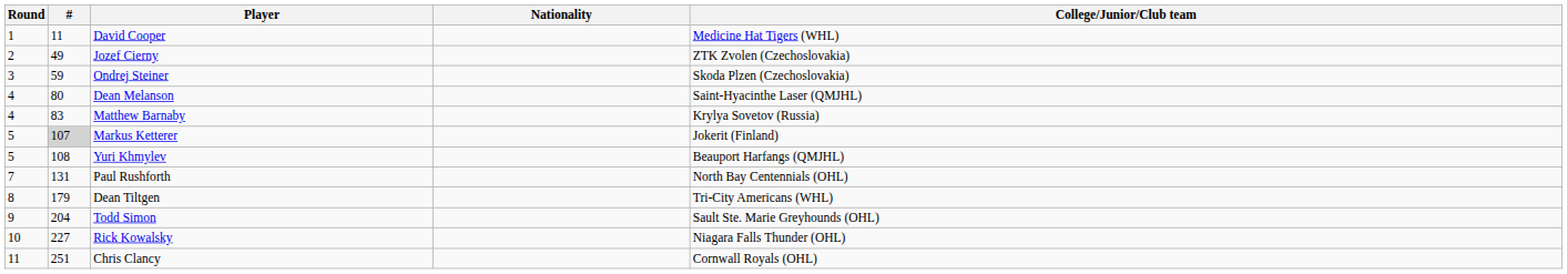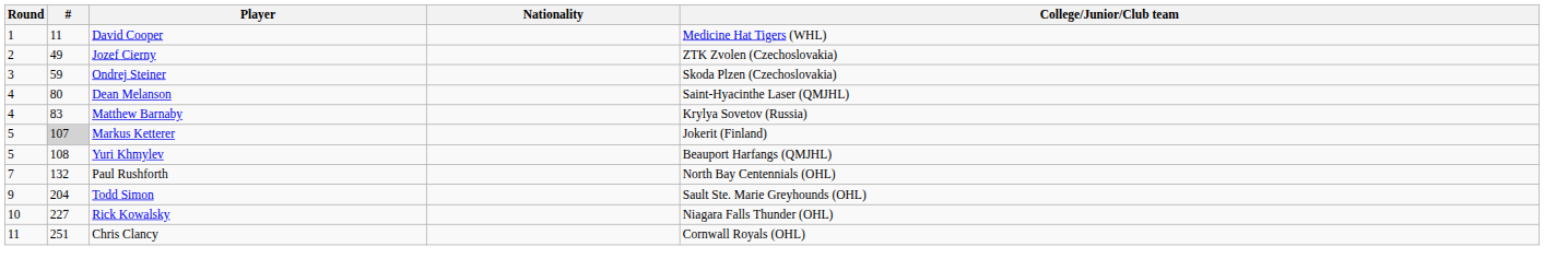Paul Rushforth | #: 131 -> 132
- row: 8 | 179 | Dean Tiltgen | Tri-City Americans (WHL)
